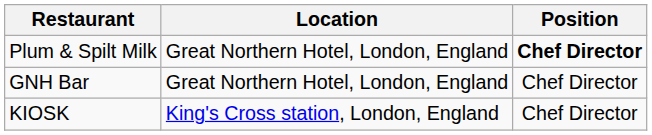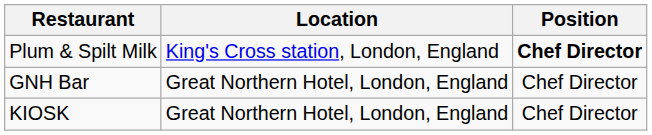Plum & Spilt Milk | Location: Great Northern Hotel, London, England -> King's Cross station, London, England
KIOSK | Location: King's Cross station, London, England -> Great Northern Hotel, London, England
